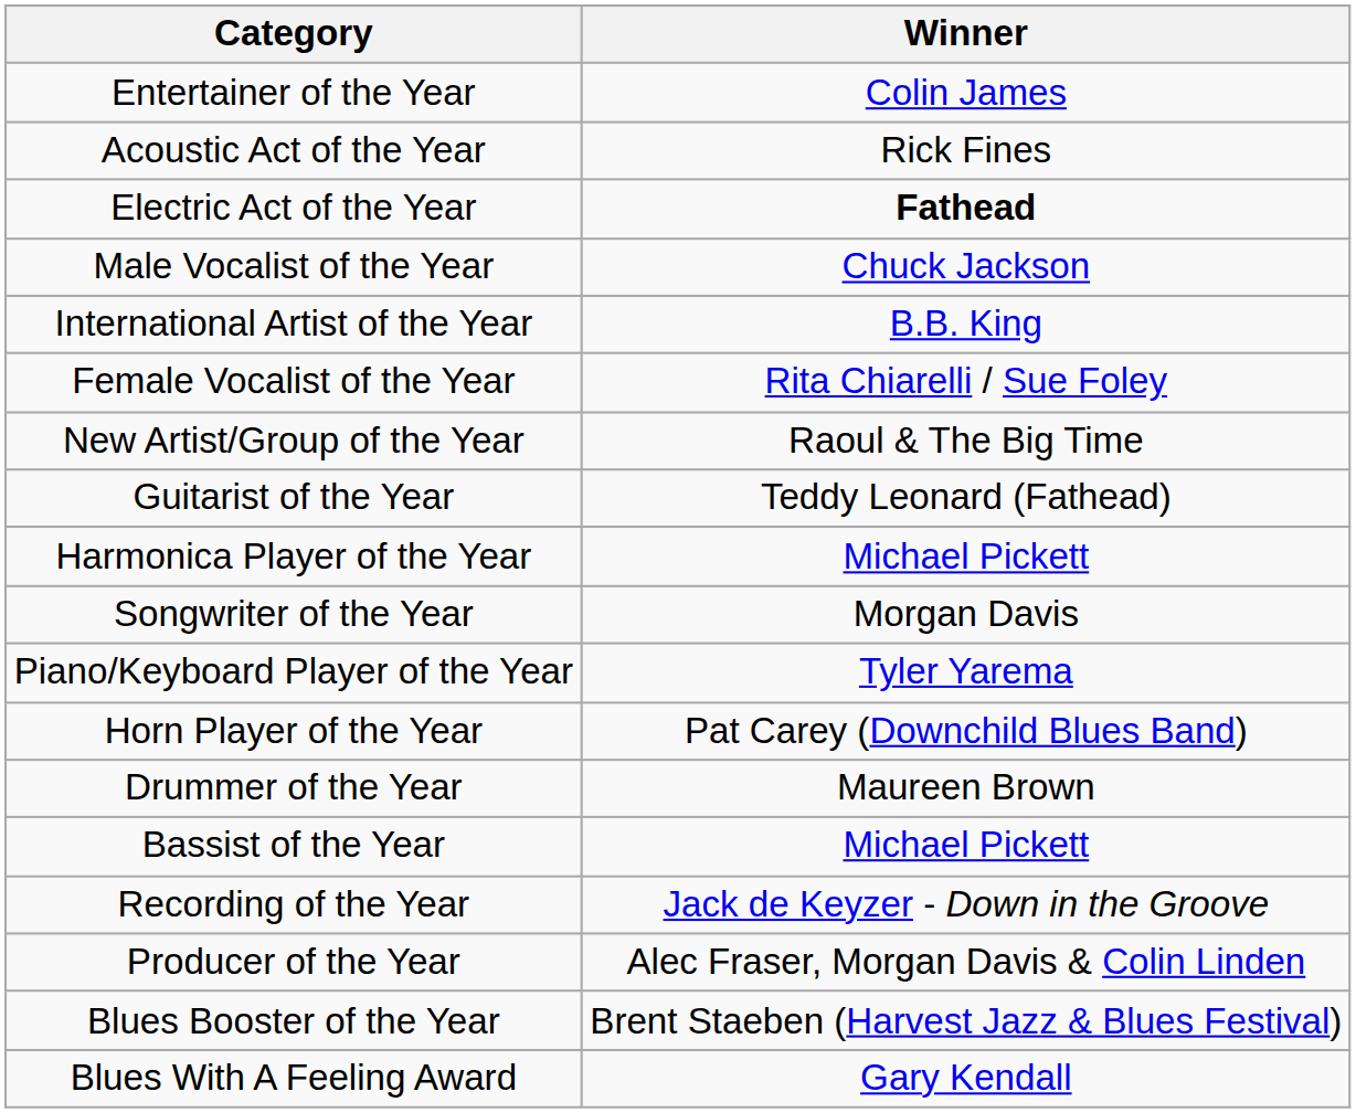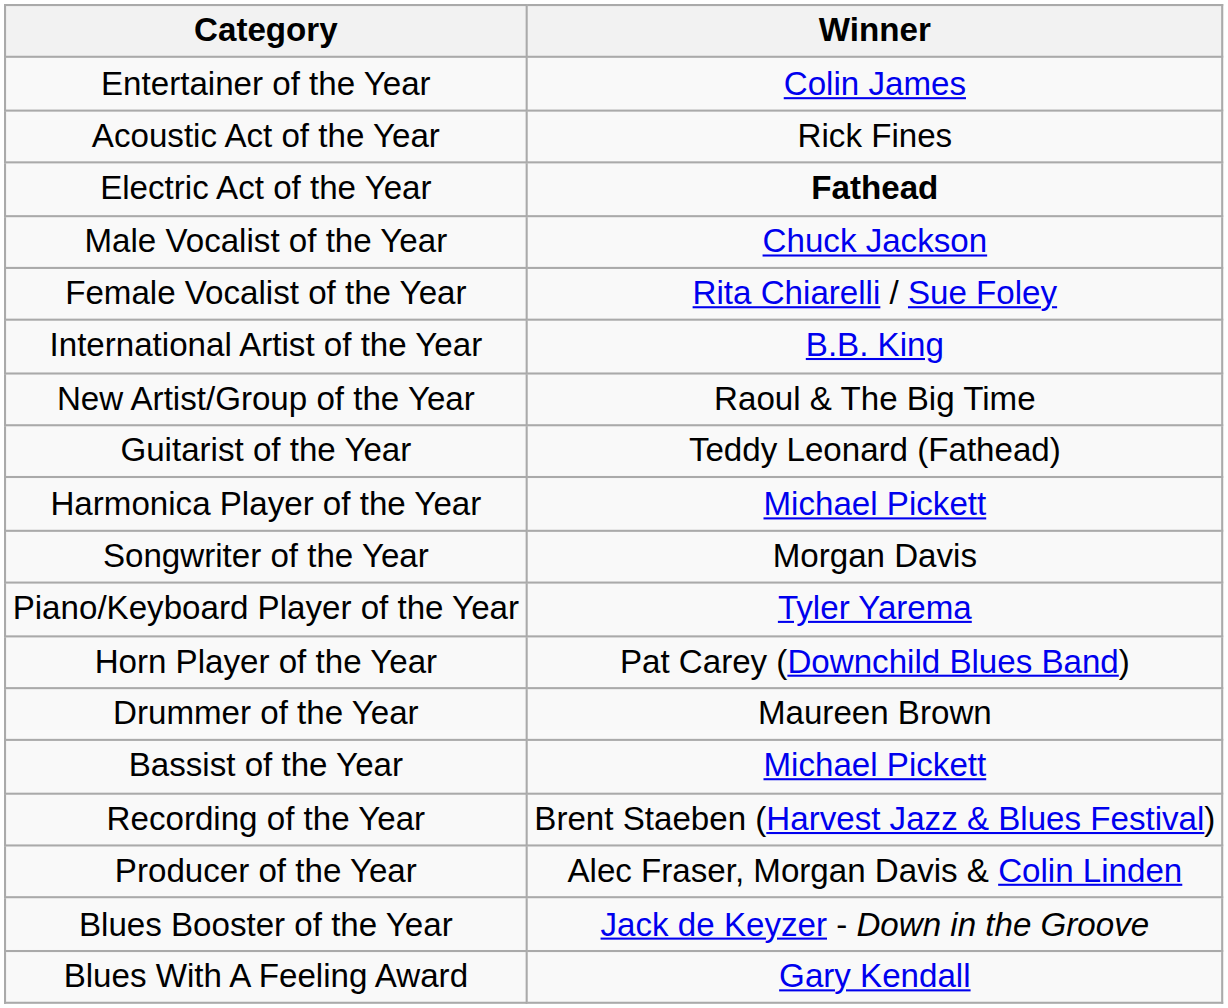rows swapped: Female Vocalist of the Year <-> International Artist of the Year
Recording of the Year | Winner: Jack de Keyzer - Down in the Groove -> Brent Staeben (Harvest Jazz & Blues Festival)
Blues Booster of the Year | Winner: Brent Staeben (Harvest Jazz & Blues Festival) -> Jack de Keyzer - Down in the Groove
